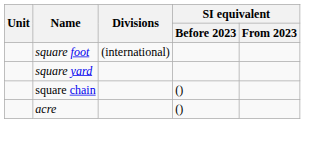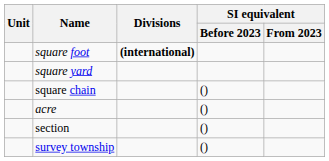square foot | Divisions: normal -> bold
+ row: section | ()
+ row: survey township | ()
